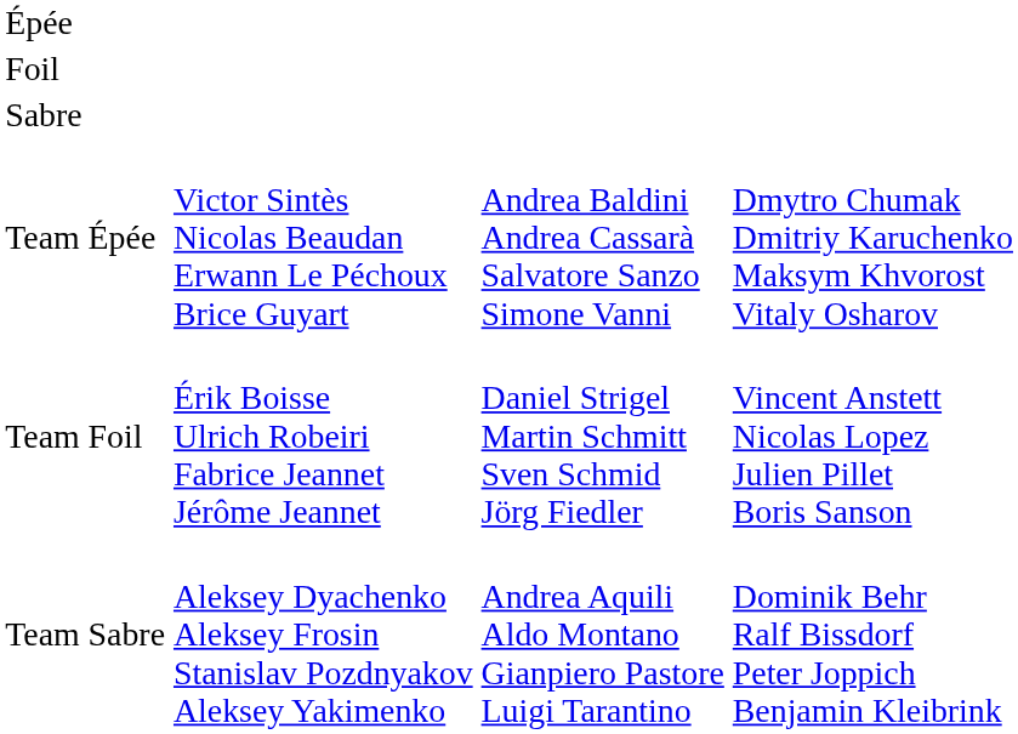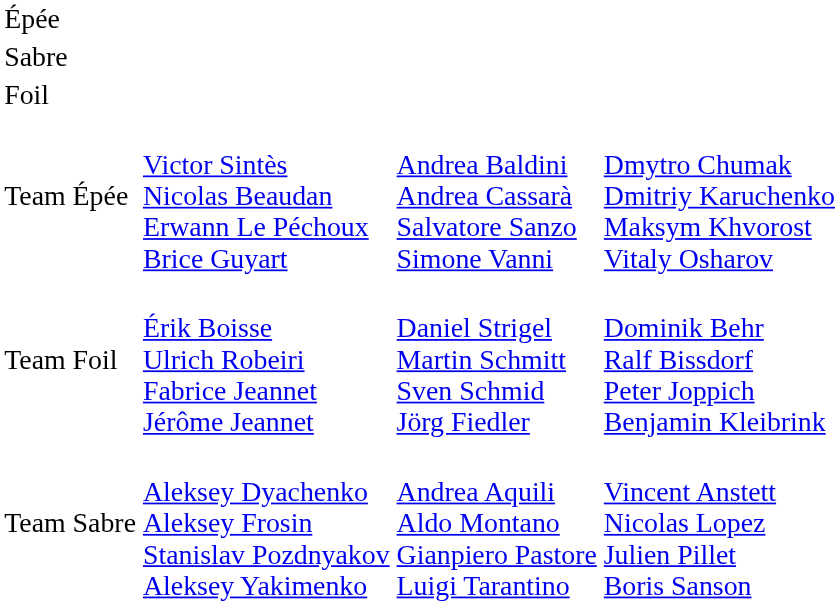rows swapped: Foil <-> Sabre
Team Foil | column 4: Vincent Anstett Nicolas Lopez Julien Pillet Boris Sanson -> Dominik Behr Ralf Bissdorf Peter Joppich Benjamin Kleibrink
Team Sabre | column 4: Dominik Behr Ralf Bissdorf Peter Joppich Benjamin Kleibrink -> Vincent Anstett Nicolas Lopez Julien Pillet Boris Sanson
